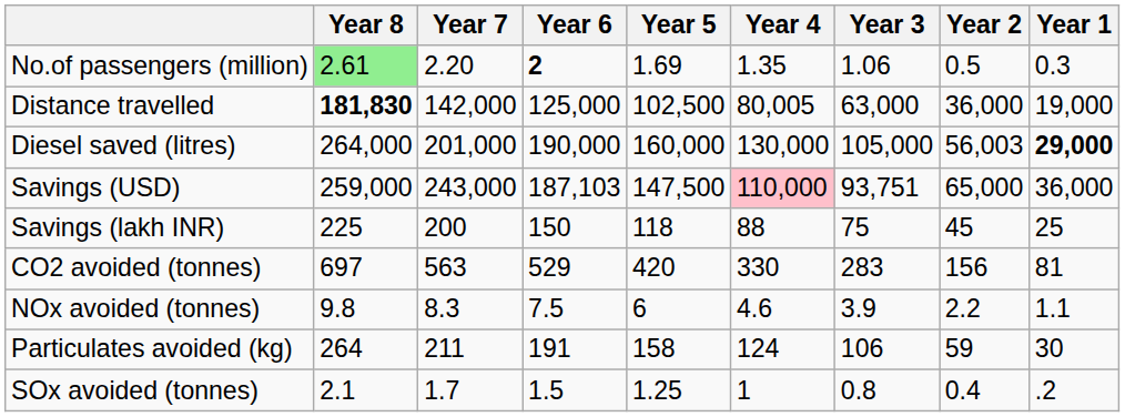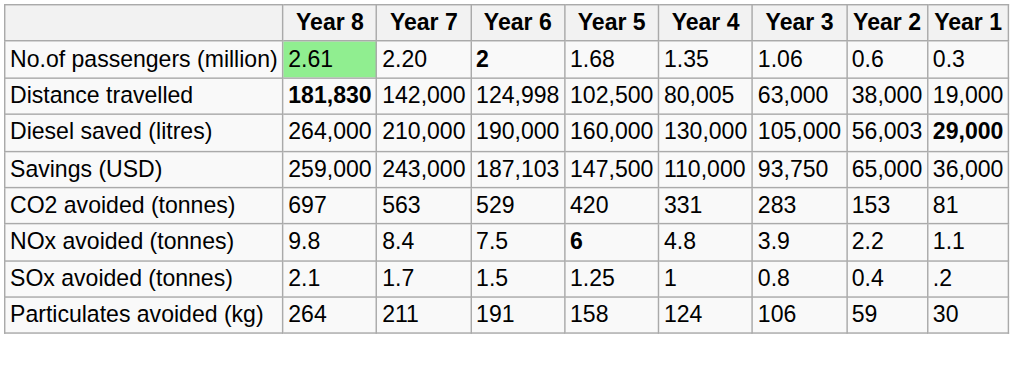No.of passengers (million) | Year 5: 1.69 -> 1.68
No.of passengers (million) | Year 2: 0.5 -> 0.6
Distance travelled | Year 6: 125,000 -> 124,998
Distance travelled | Year 2: 36,000 -> 38,000
Diesel saved (litres) | Year 7: 201,000 -> 210,000
Savings (USD) | Year 4: pink background -> no background
Savings (USD) | Year 3: 93,751 -> 93,750
- row: Savings (lakh INR) | 225 | 200 | 150 | 118 | 88 | 75 | 45 | 25
CO2 avoided (tonnes) | Year 4: 330 -> 331
CO2 avoided (tonnes) | Year 2: 156 -> 153
NOx avoided (tonnes) | Year 7: 8.3 -> 8.4
NOx avoided (tonnes) | Year 5: normal -> bold
NOx avoided (tonnes) | Year 4: 4.6 -> 4.8
rows swapped: SOx avoided (tonnes) <-> Particulates avoided (kg)
